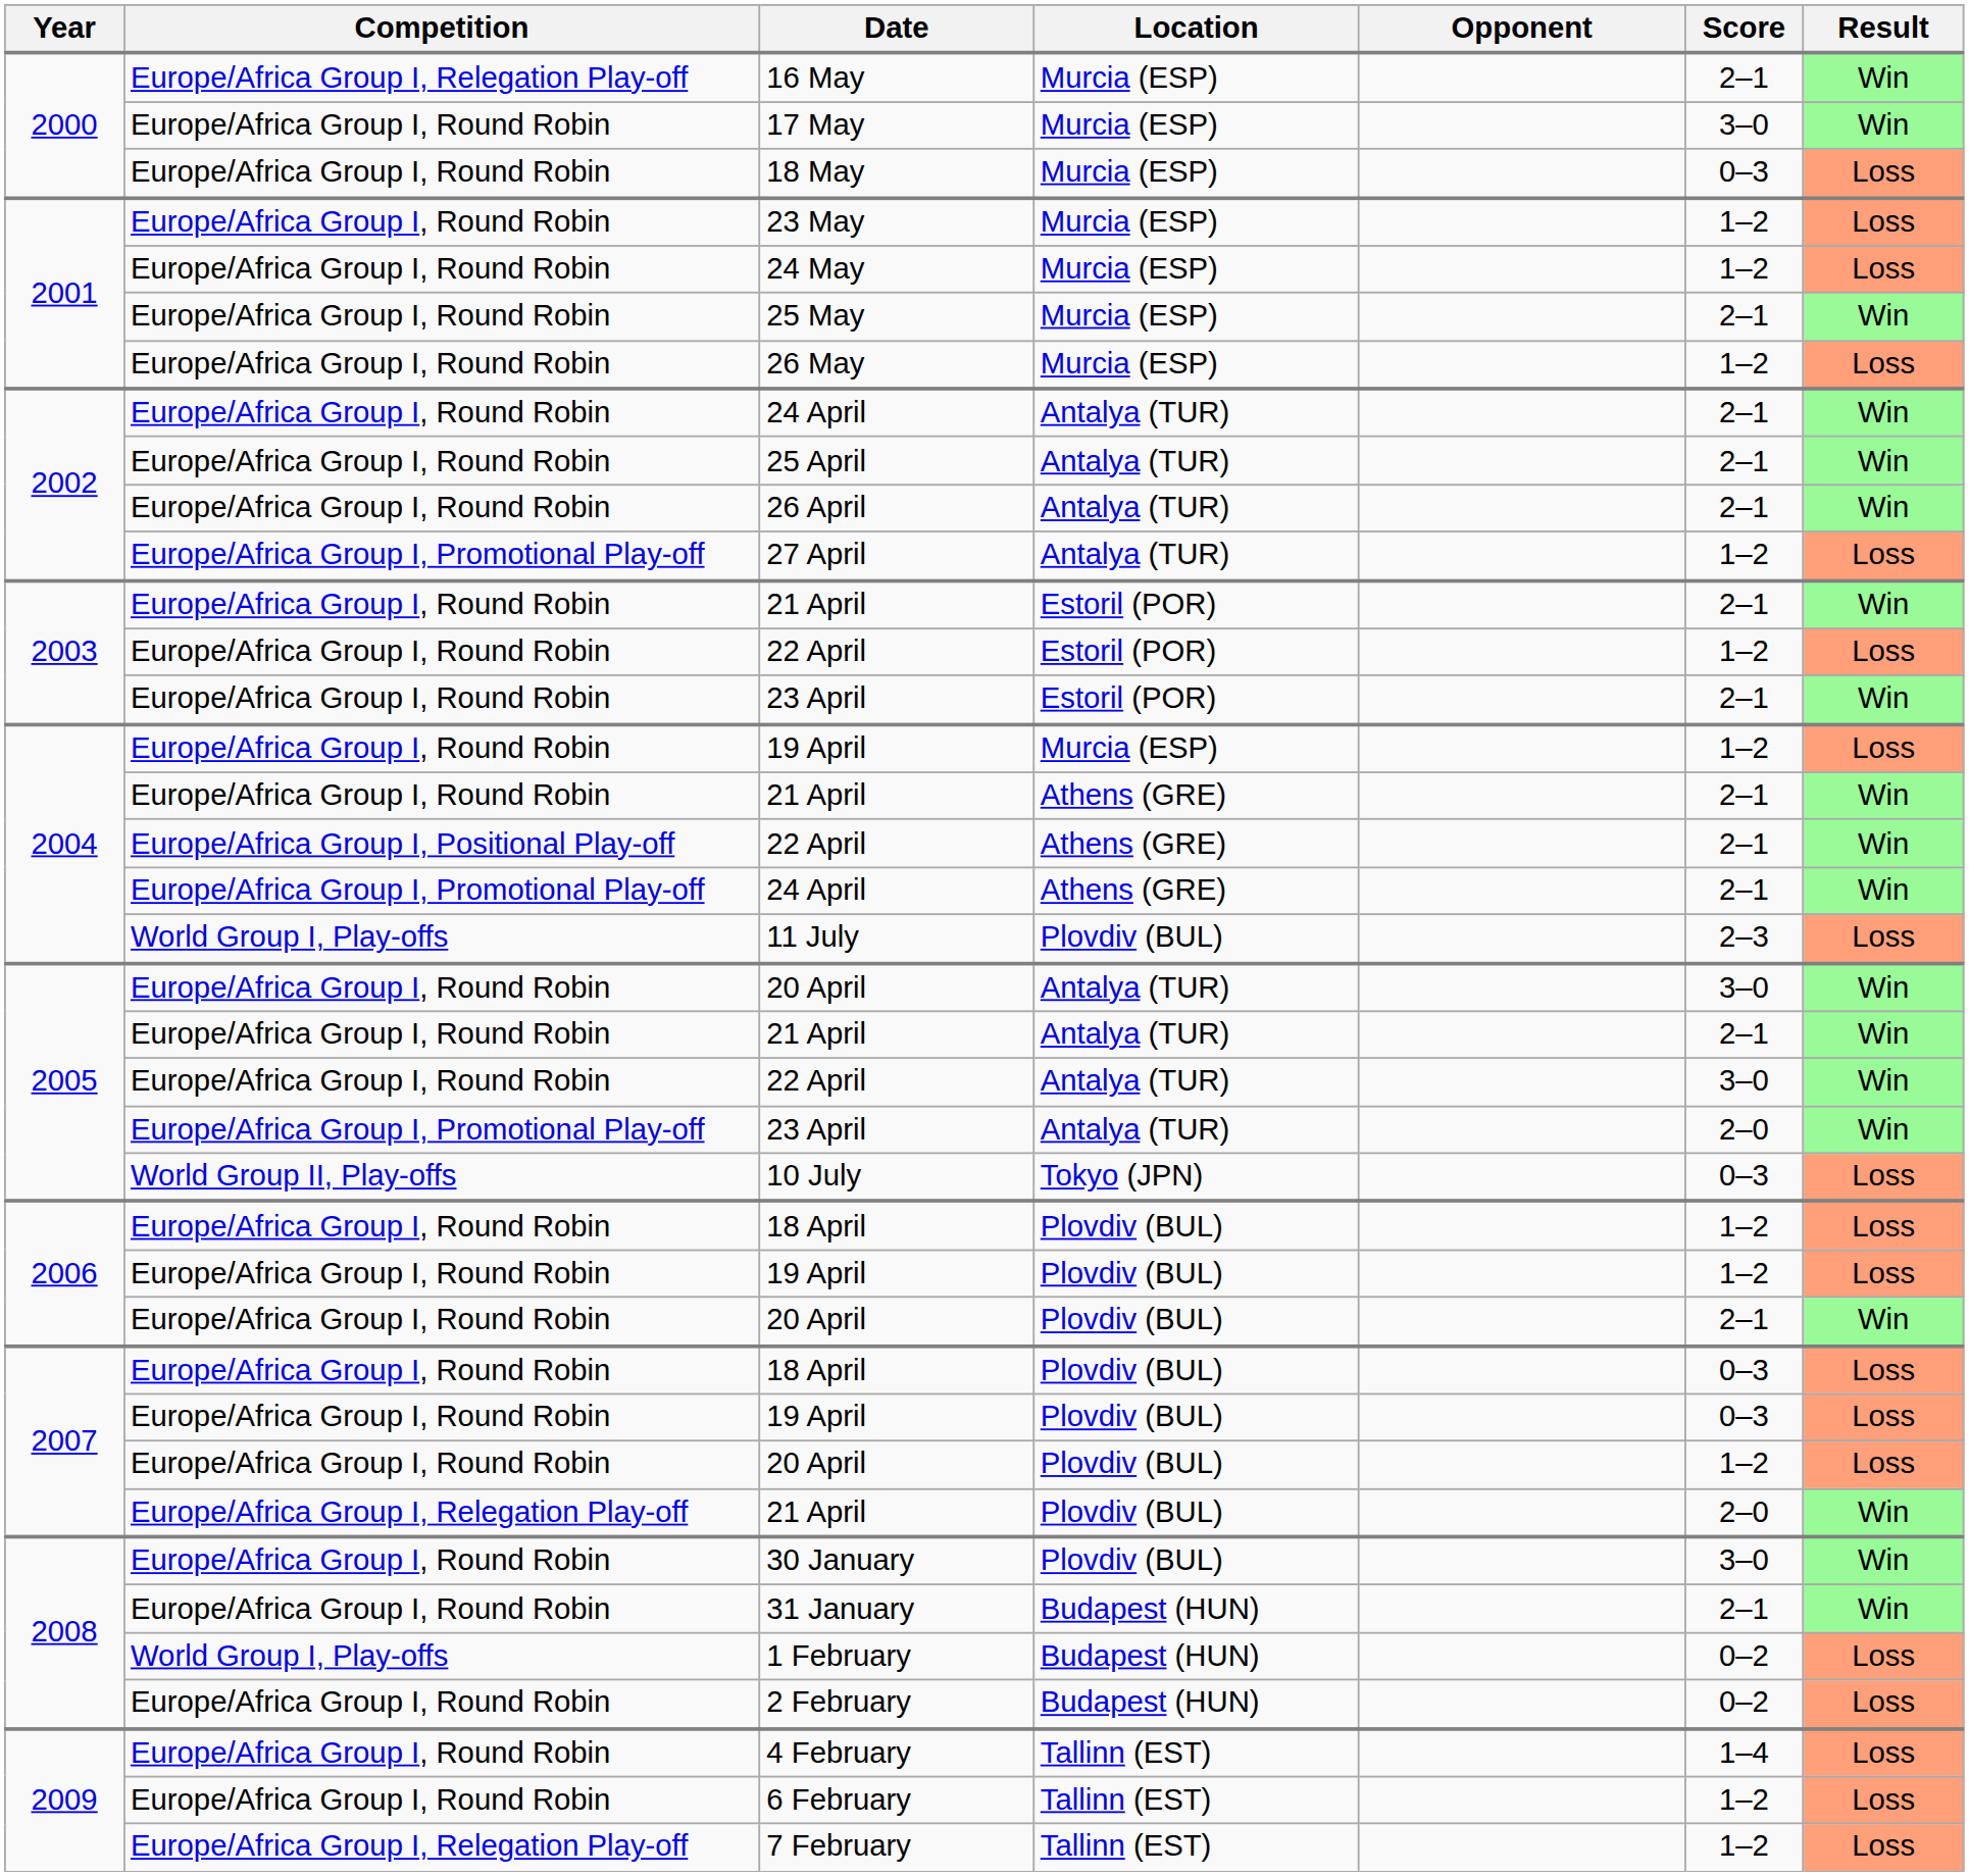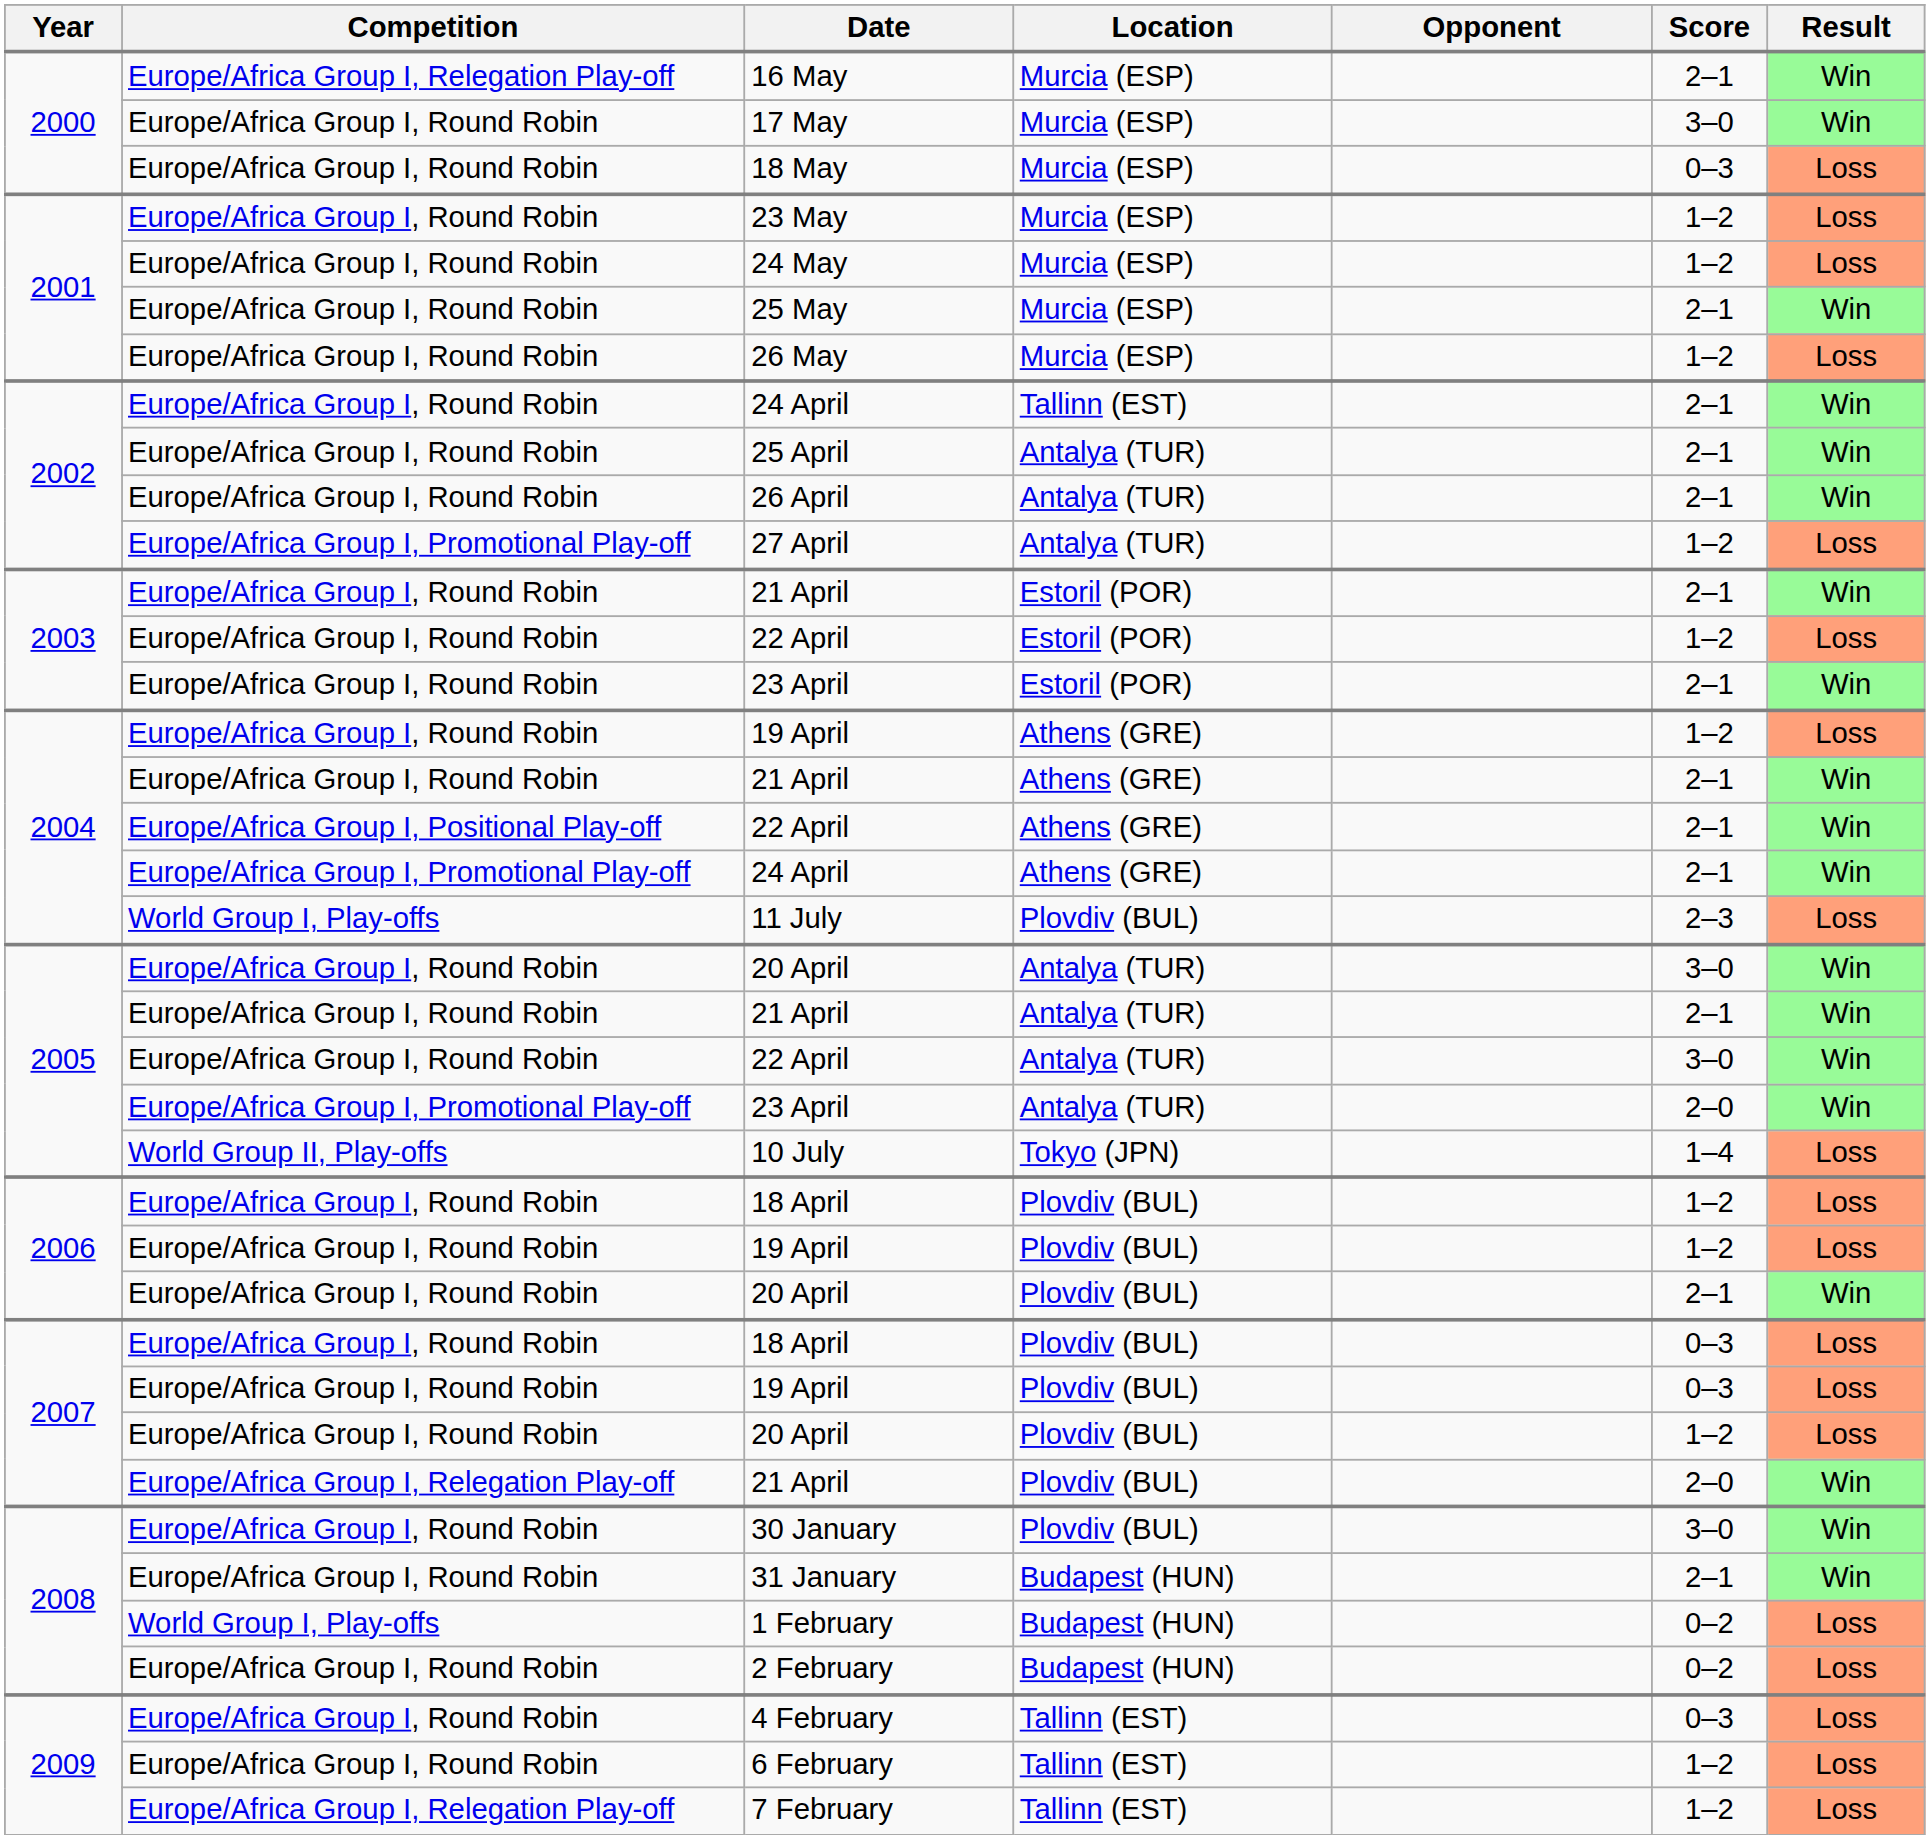2002 / 24 April | Location: Antalya (TUR) -> Tallinn (EST)
2004 / 19 April | Location: Murcia (ESP) -> Athens (GRE)
10 July | Score: 0–3 -> 1–4
4 February | Score: 1–4 -> 0–3
